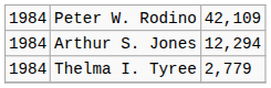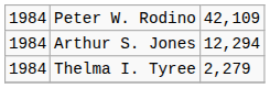Thelma I. Tyree | column 3: 2,779 -> 2,279
